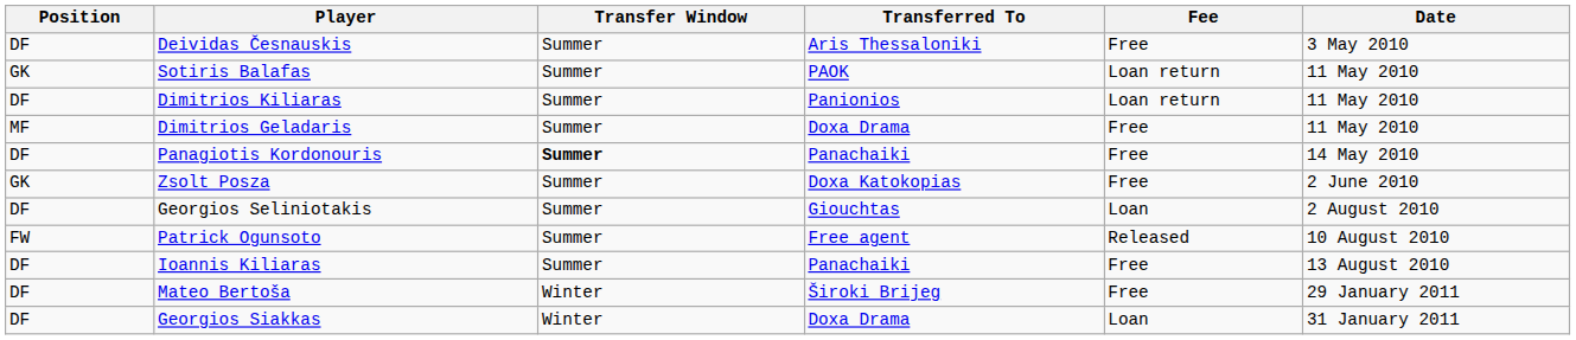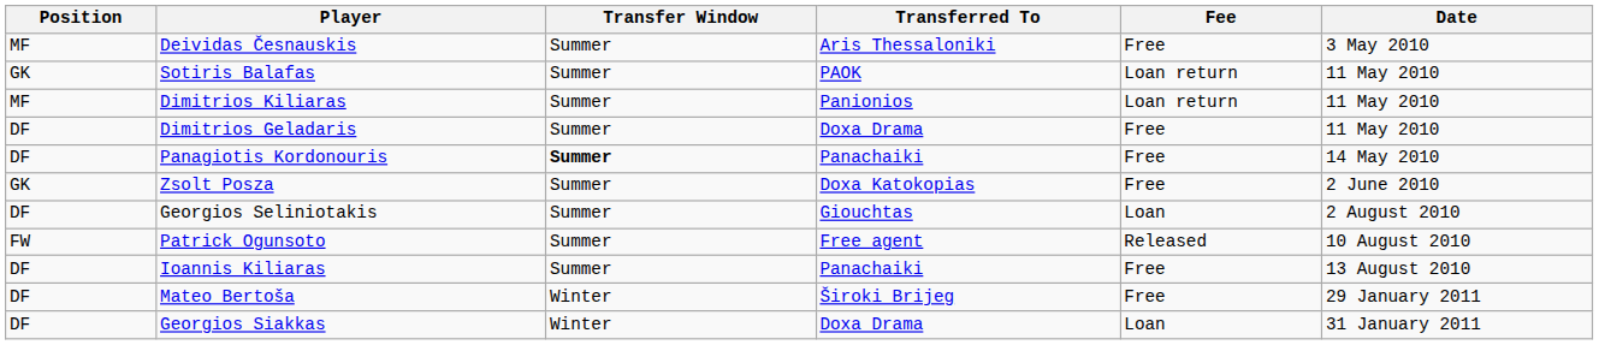Deividas Česnauskis | Position: DF -> MF
Dimitrios Kiliaras | Position: DF -> MF
Dimitrios Geladaris | Position: MF -> DF
